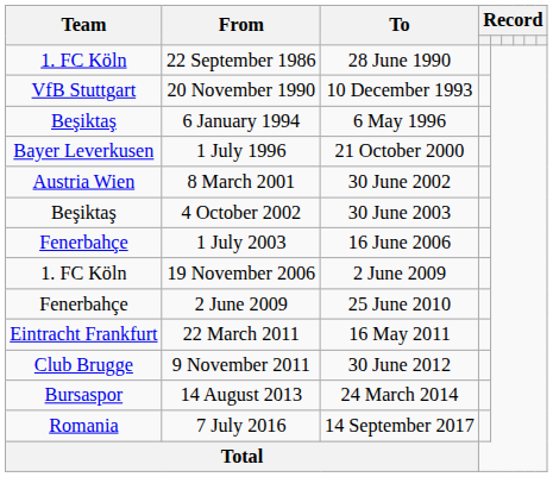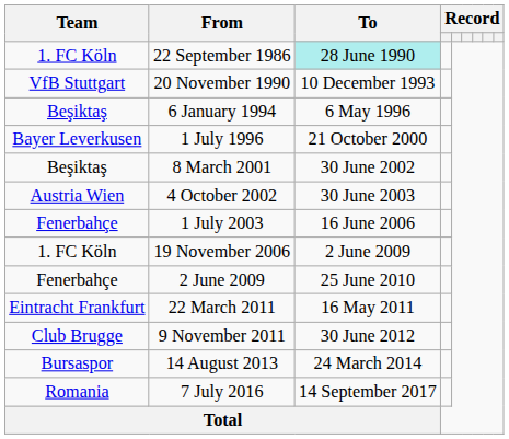22 September 1986 | To: no background -> paleturquoise background
8 March 2001 | Team: Austria Wien -> Beşiktaş
4 October 2002 | Team: Beşiktaş -> Austria Wien
